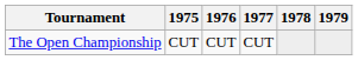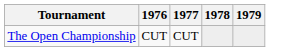- column: 1975 | CUT
